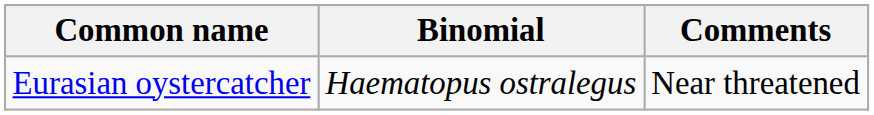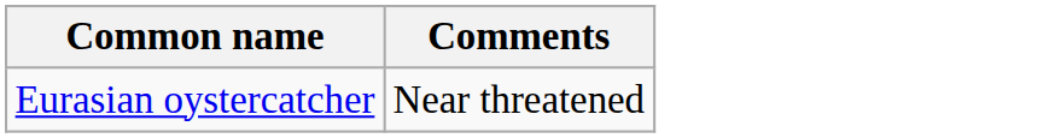- column: Binomial | Haematopus ostralegus
